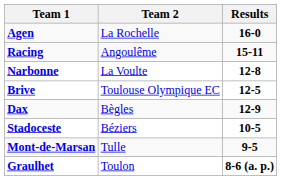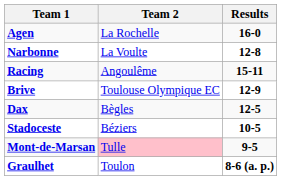rows swapped: Narbonne <-> Racing
Brive | Results: 12-5 -> 12-9
Dax | Results: 12-9 -> 12-5
Mont-de-Marsan | Team 2: no background -> pink background
